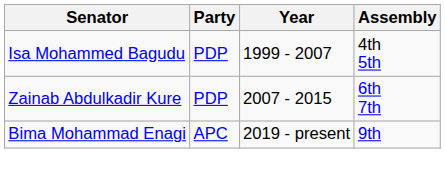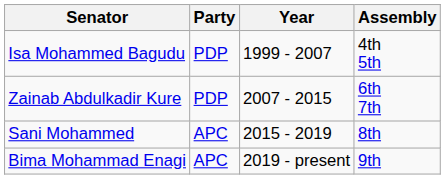+ row: Sani Mohammed | APC | 2015 - 2019 | 8th
